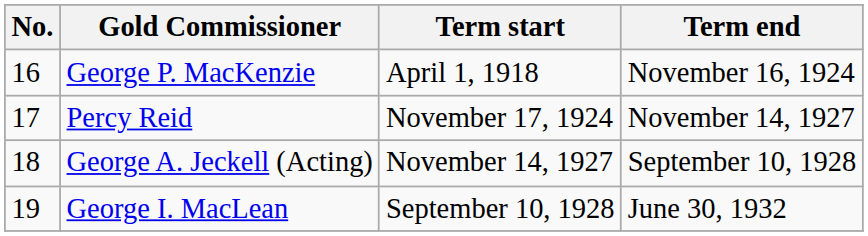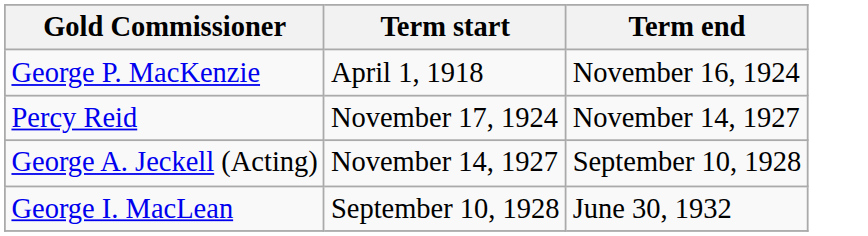- column: No. | 16 | 17 | 18 | 19
